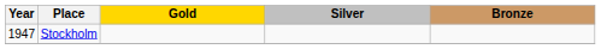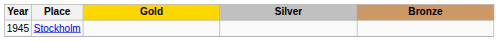Stockholm | Year: 1947 -> 1945
